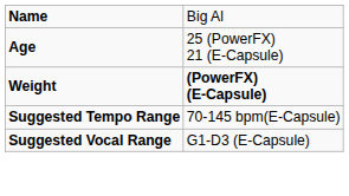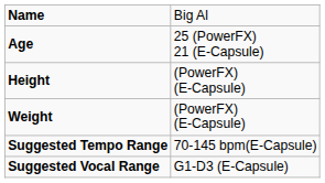+ row: Height | (PowerFX) (E-Capsule)
Weight | column 2: bold -> normal
